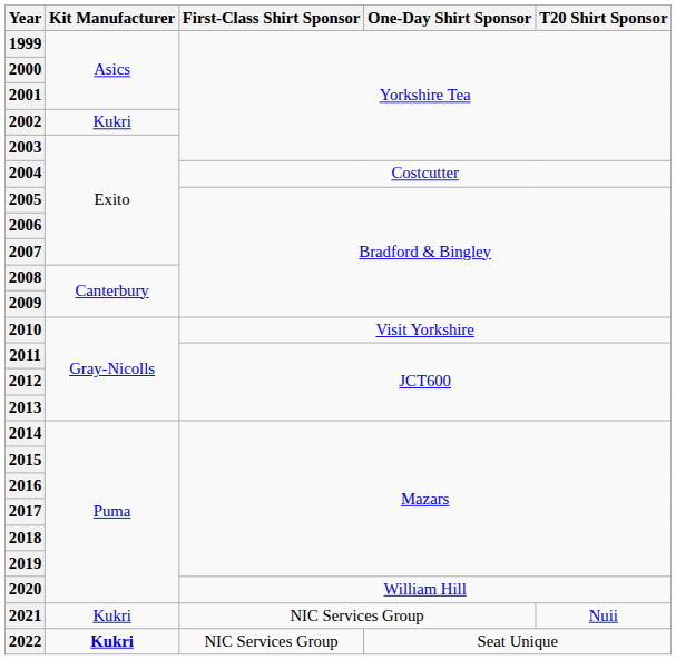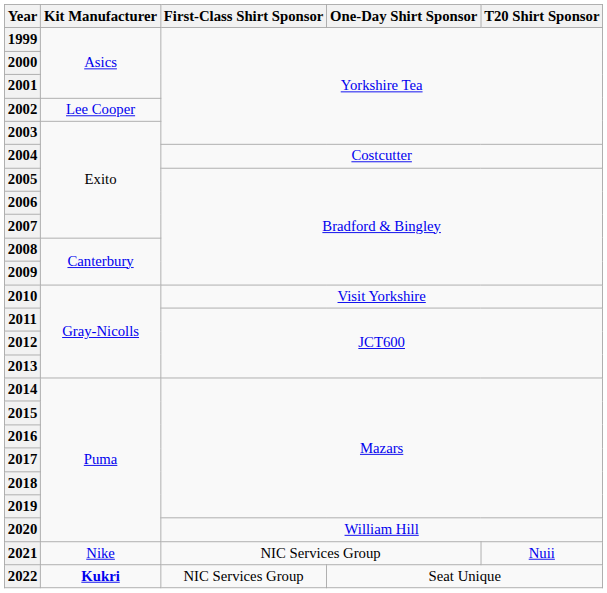2002 | Kit Manufacturer: Kukri -> Lee Cooper
2021 | Kit Manufacturer: Kukri -> Nike
